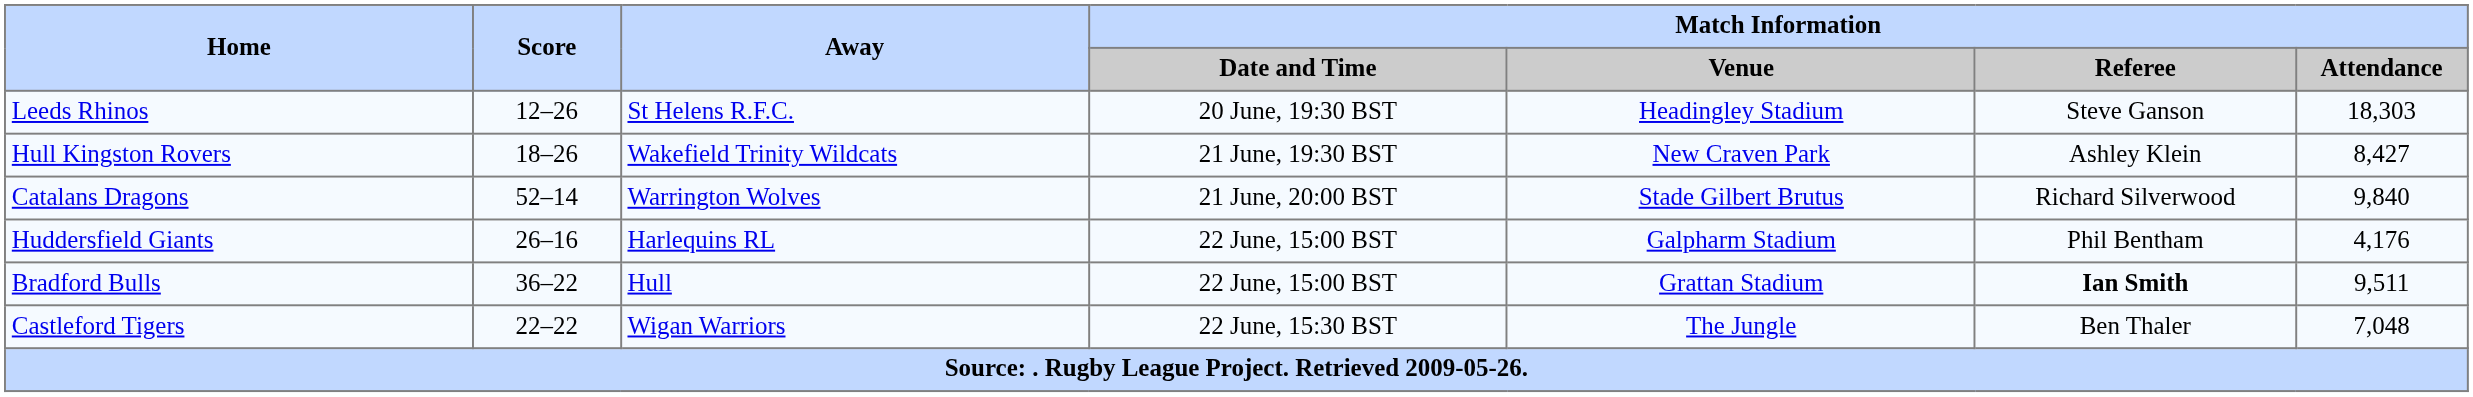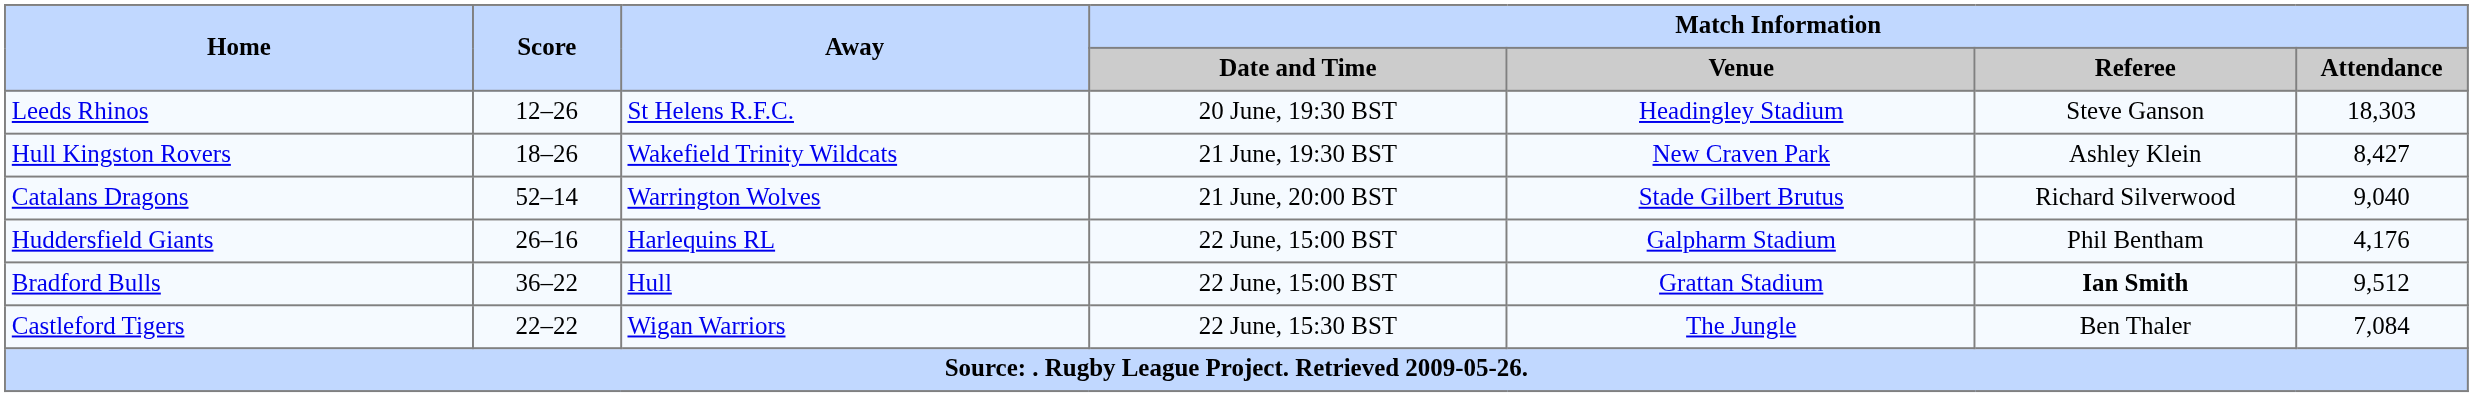Catalans Dragons | Match Information / Attendance: 9,840 -> 9,040
Bradford Bulls | Match Information / Attendance: 9,511 -> 9,512
Castleford Tigers | Match Information / Attendance: 7,048 -> 7,084
